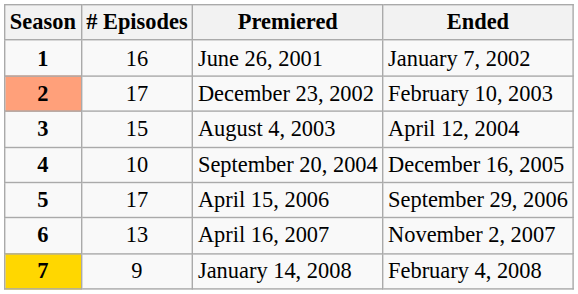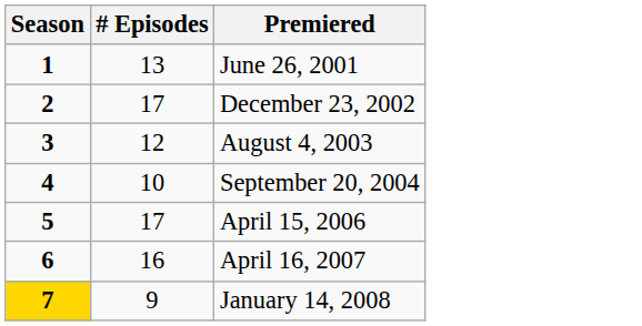- column: Ended | January 7, 2002 | February 10, 2003 | April 12, 2004 | December 16, 2005 | September 29, 2006 | November 2, 2007 | February 4, 2008
June 26, 2001 | # Episodes: 16 -> 13
December 23, 2002 | Season: lightsalmon background -> no background
August 4, 2003 | # Episodes: 15 -> 12
April 16, 2007 | # Episodes: 13 -> 16
